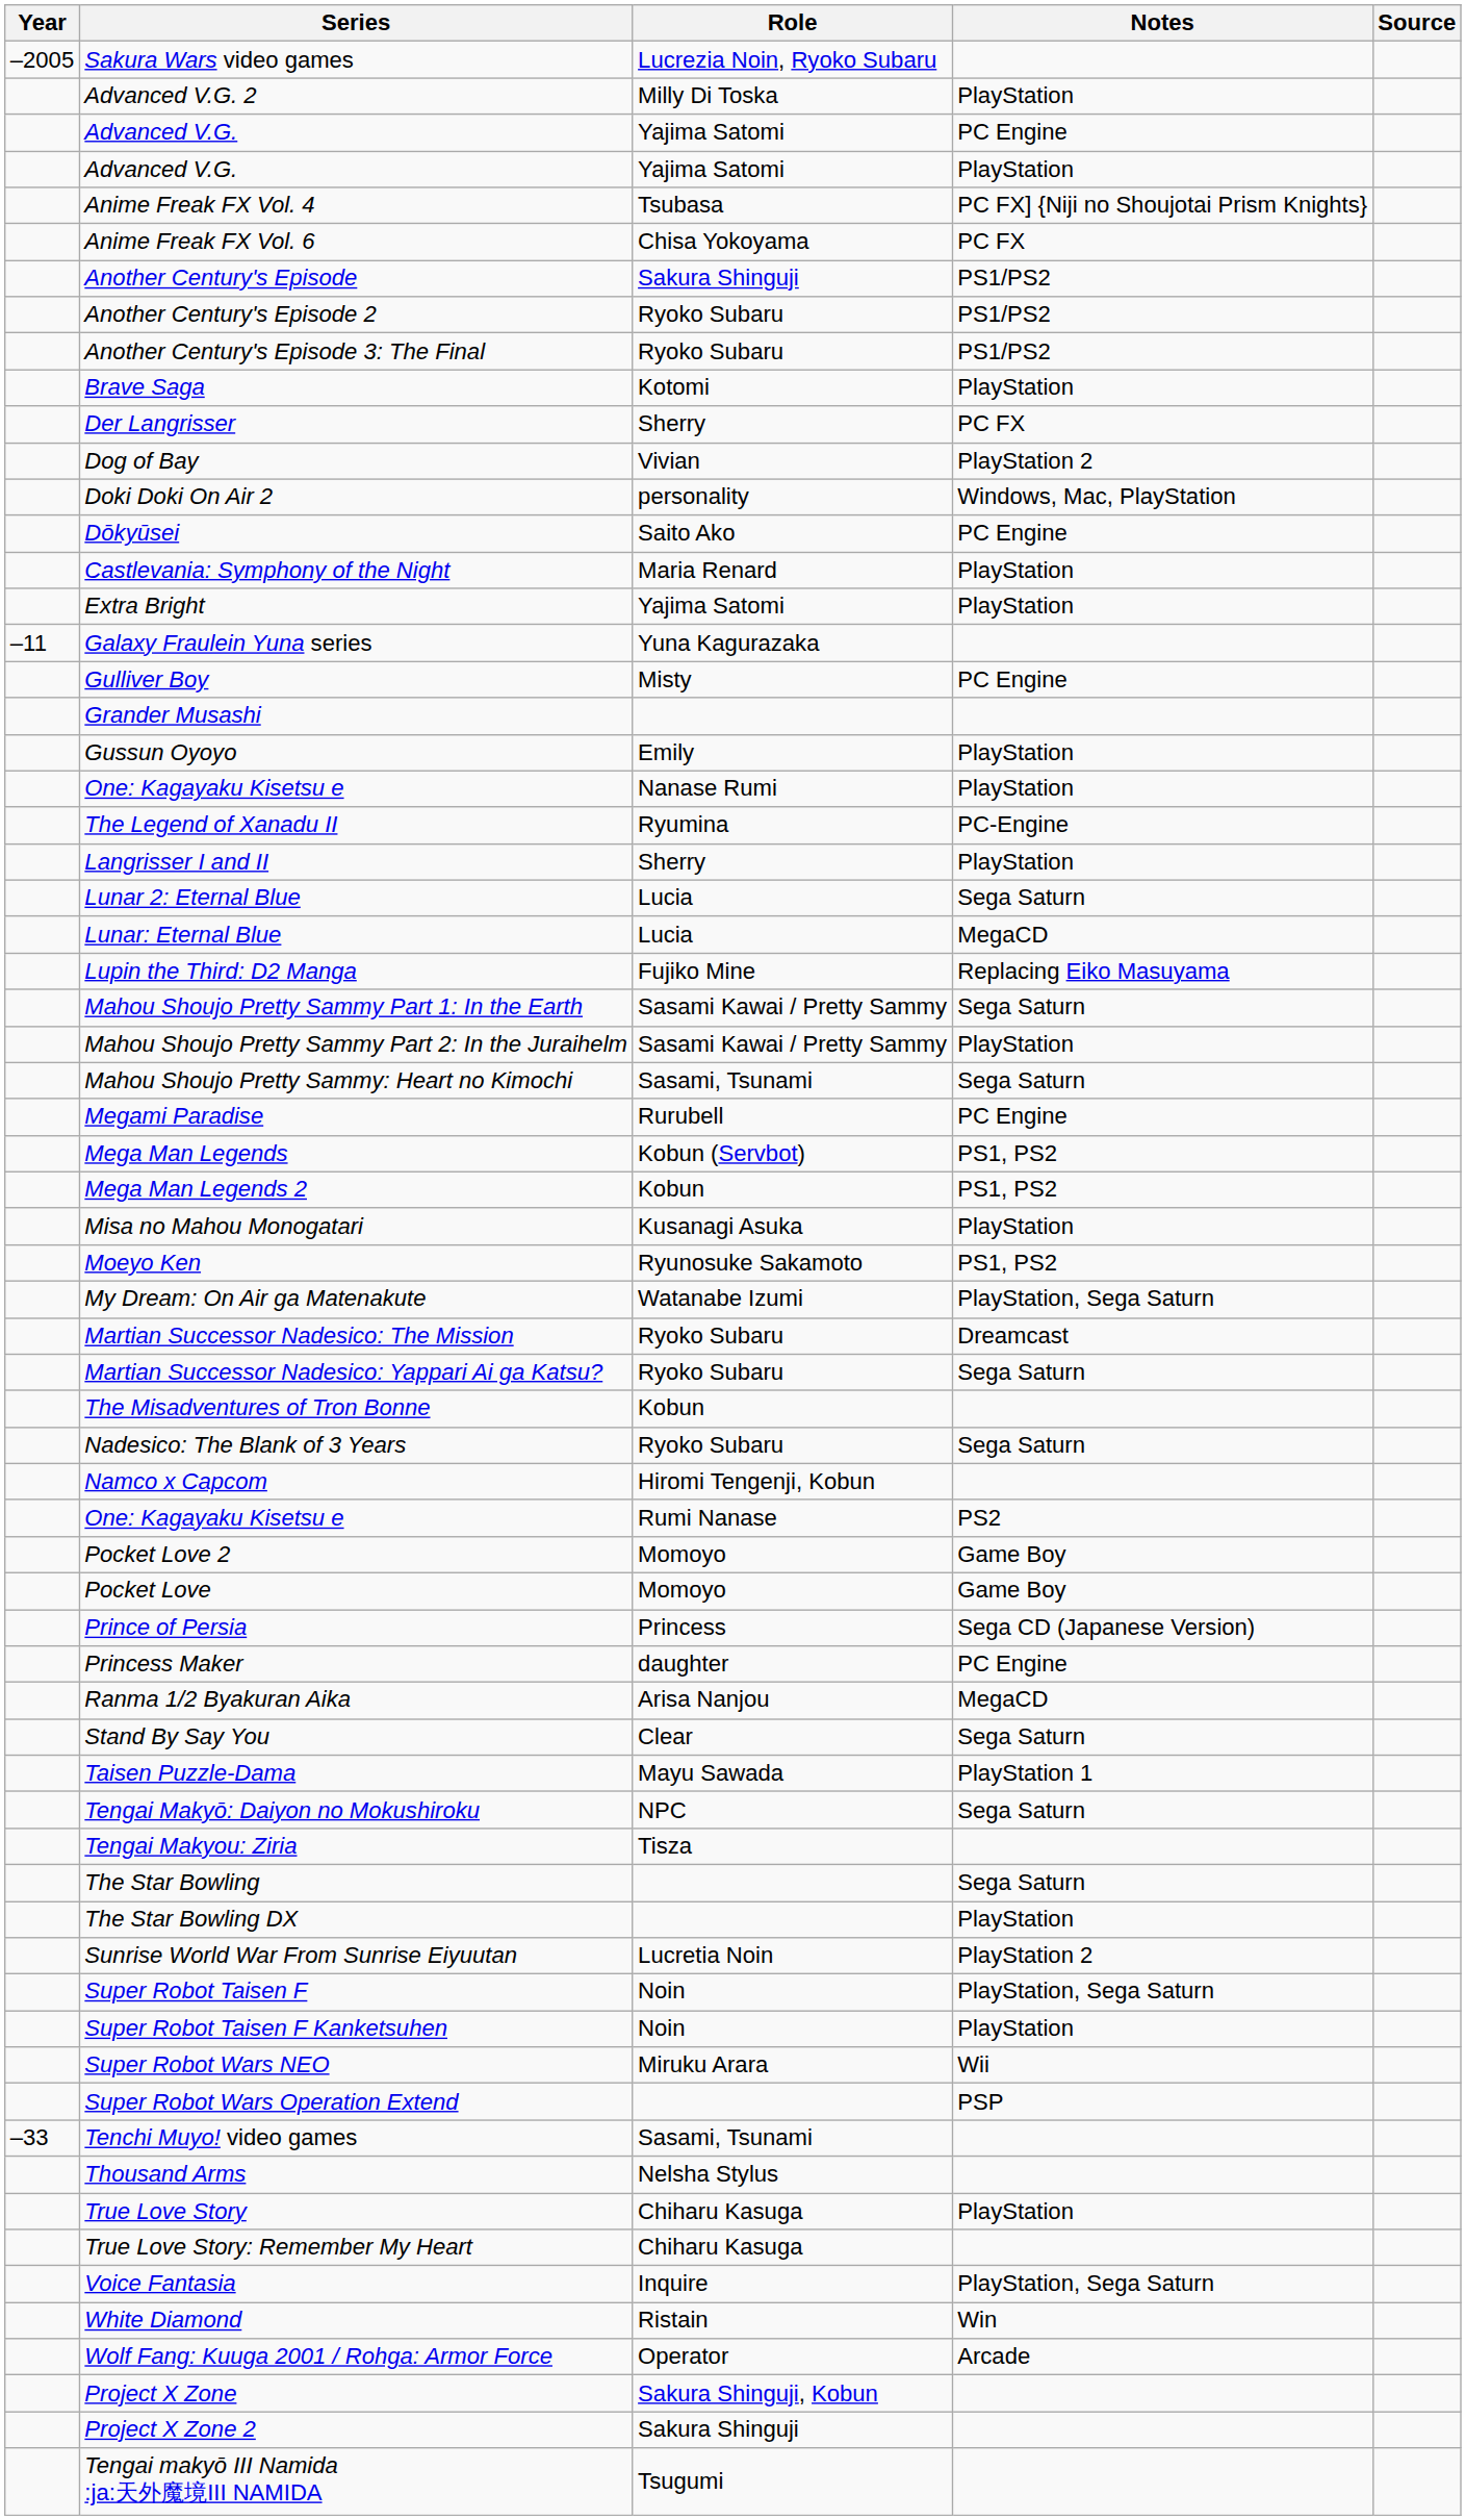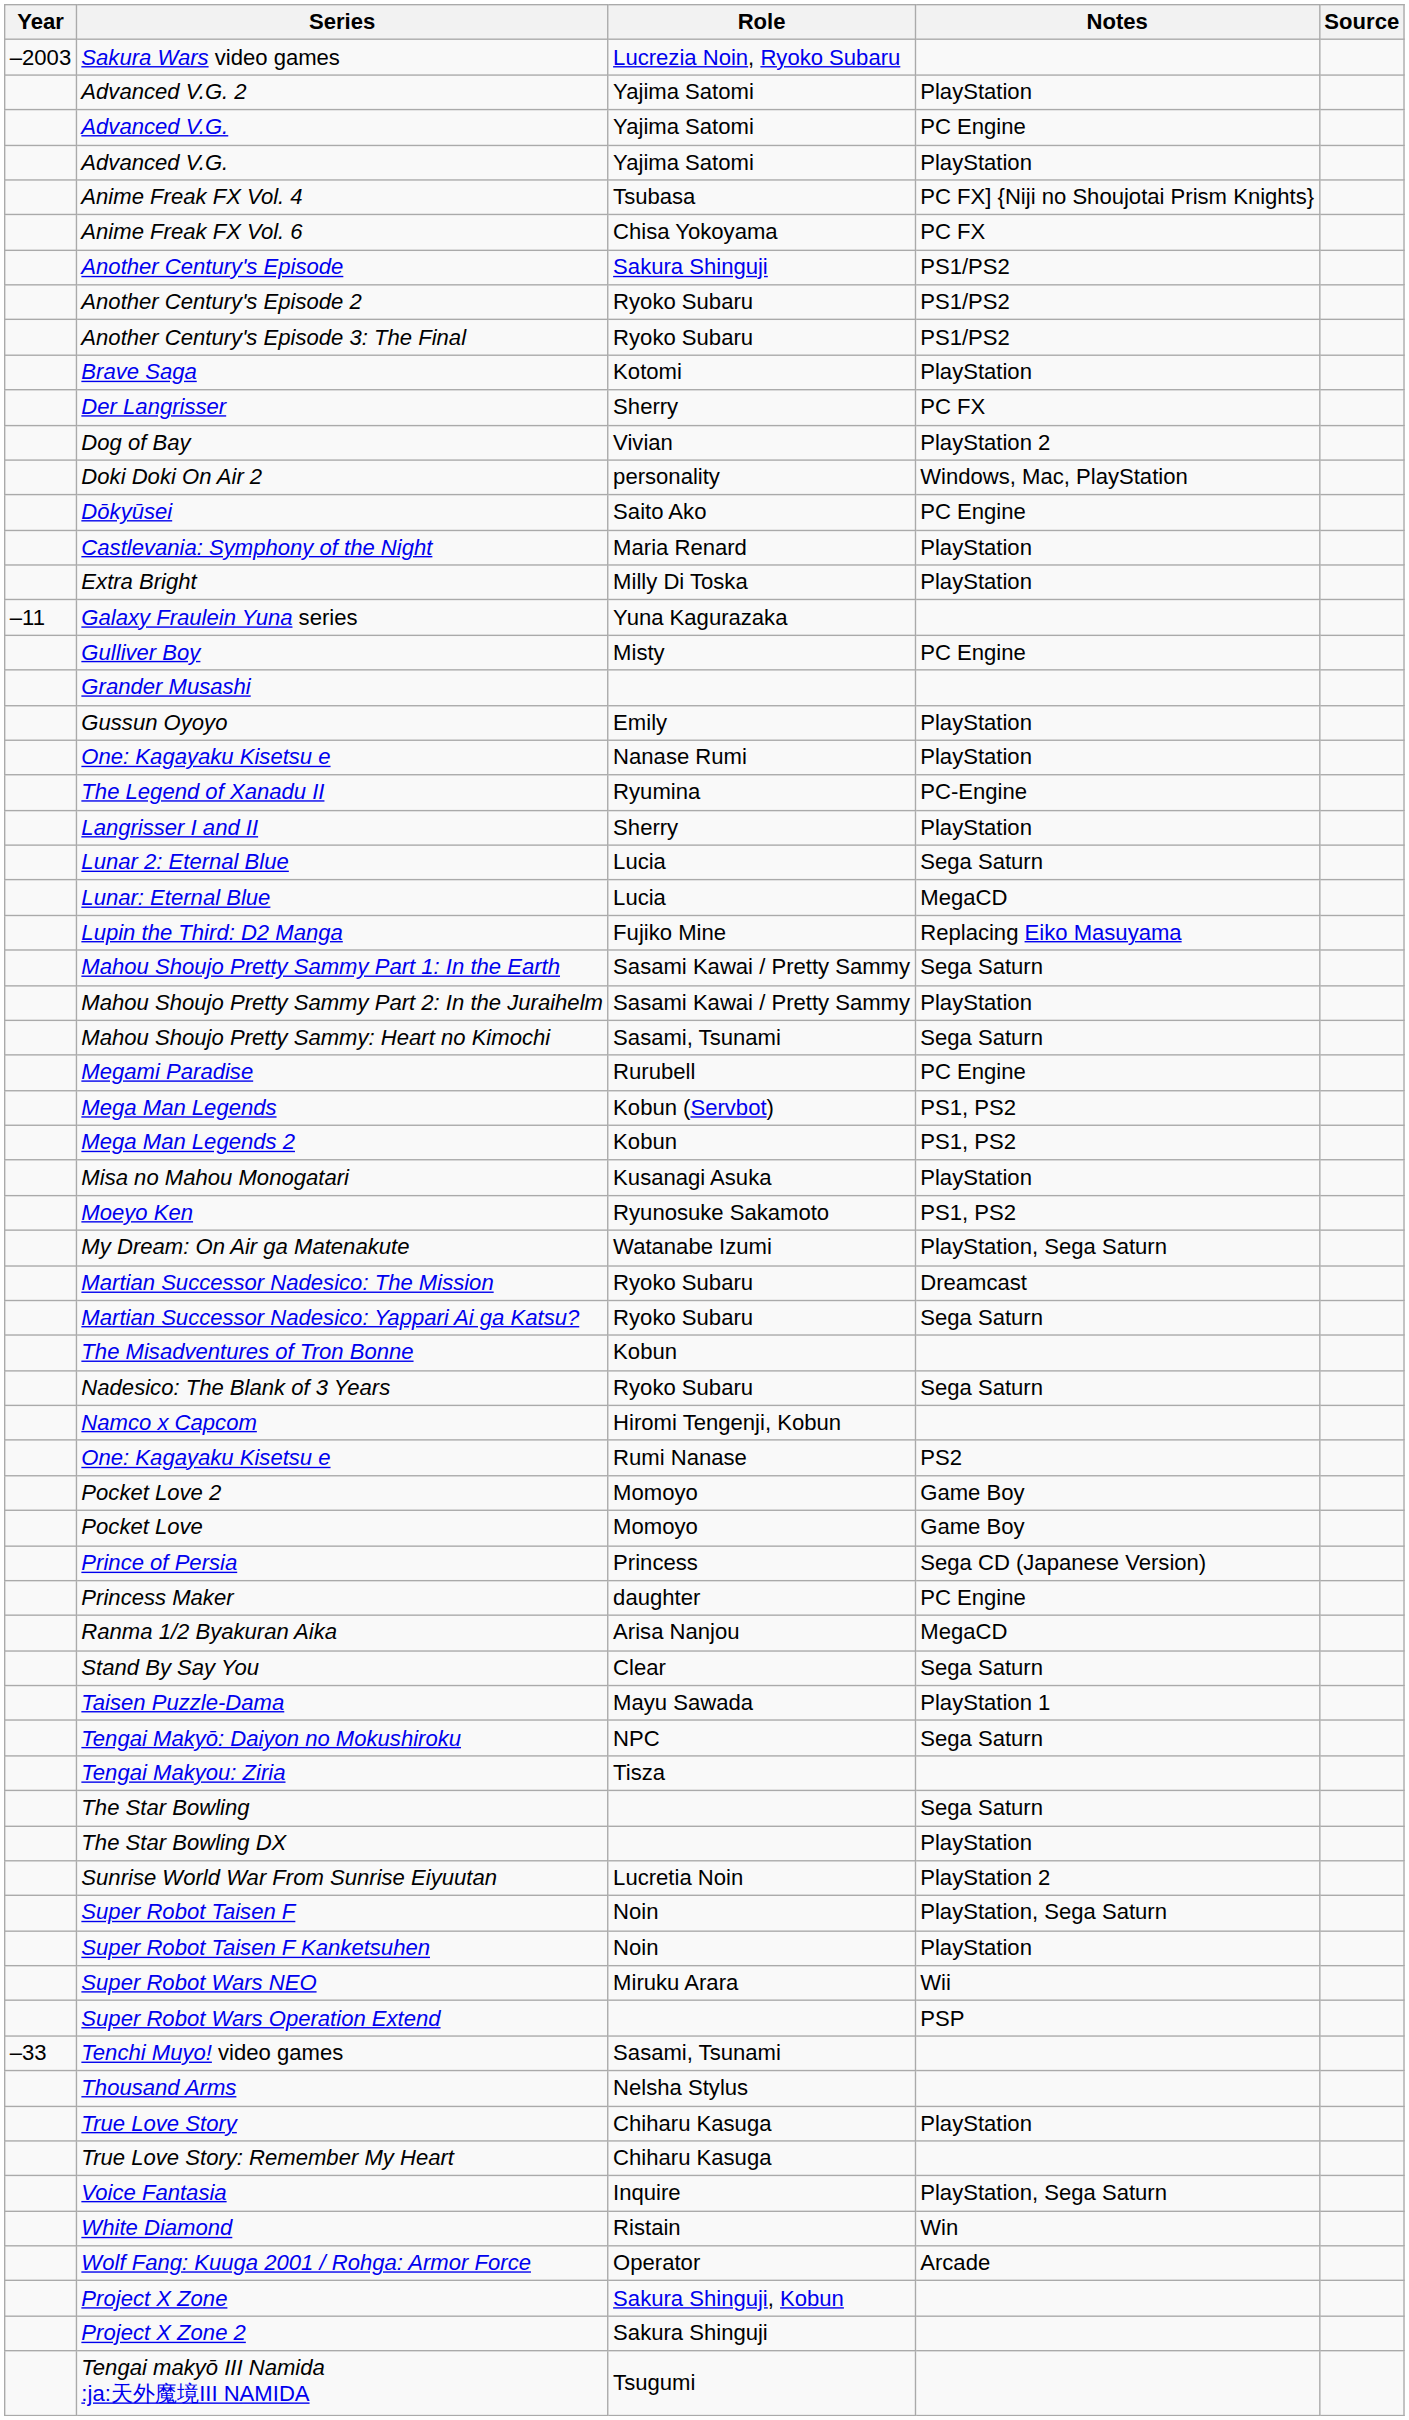Sakura Wars video games | Year: –2005 -> –2003
Advanced V.G. 2 | Role: Milly Di Toska -> Yajima Satomi
Extra Bright | Role: Yajima Satomi -> Milly Di Toska
